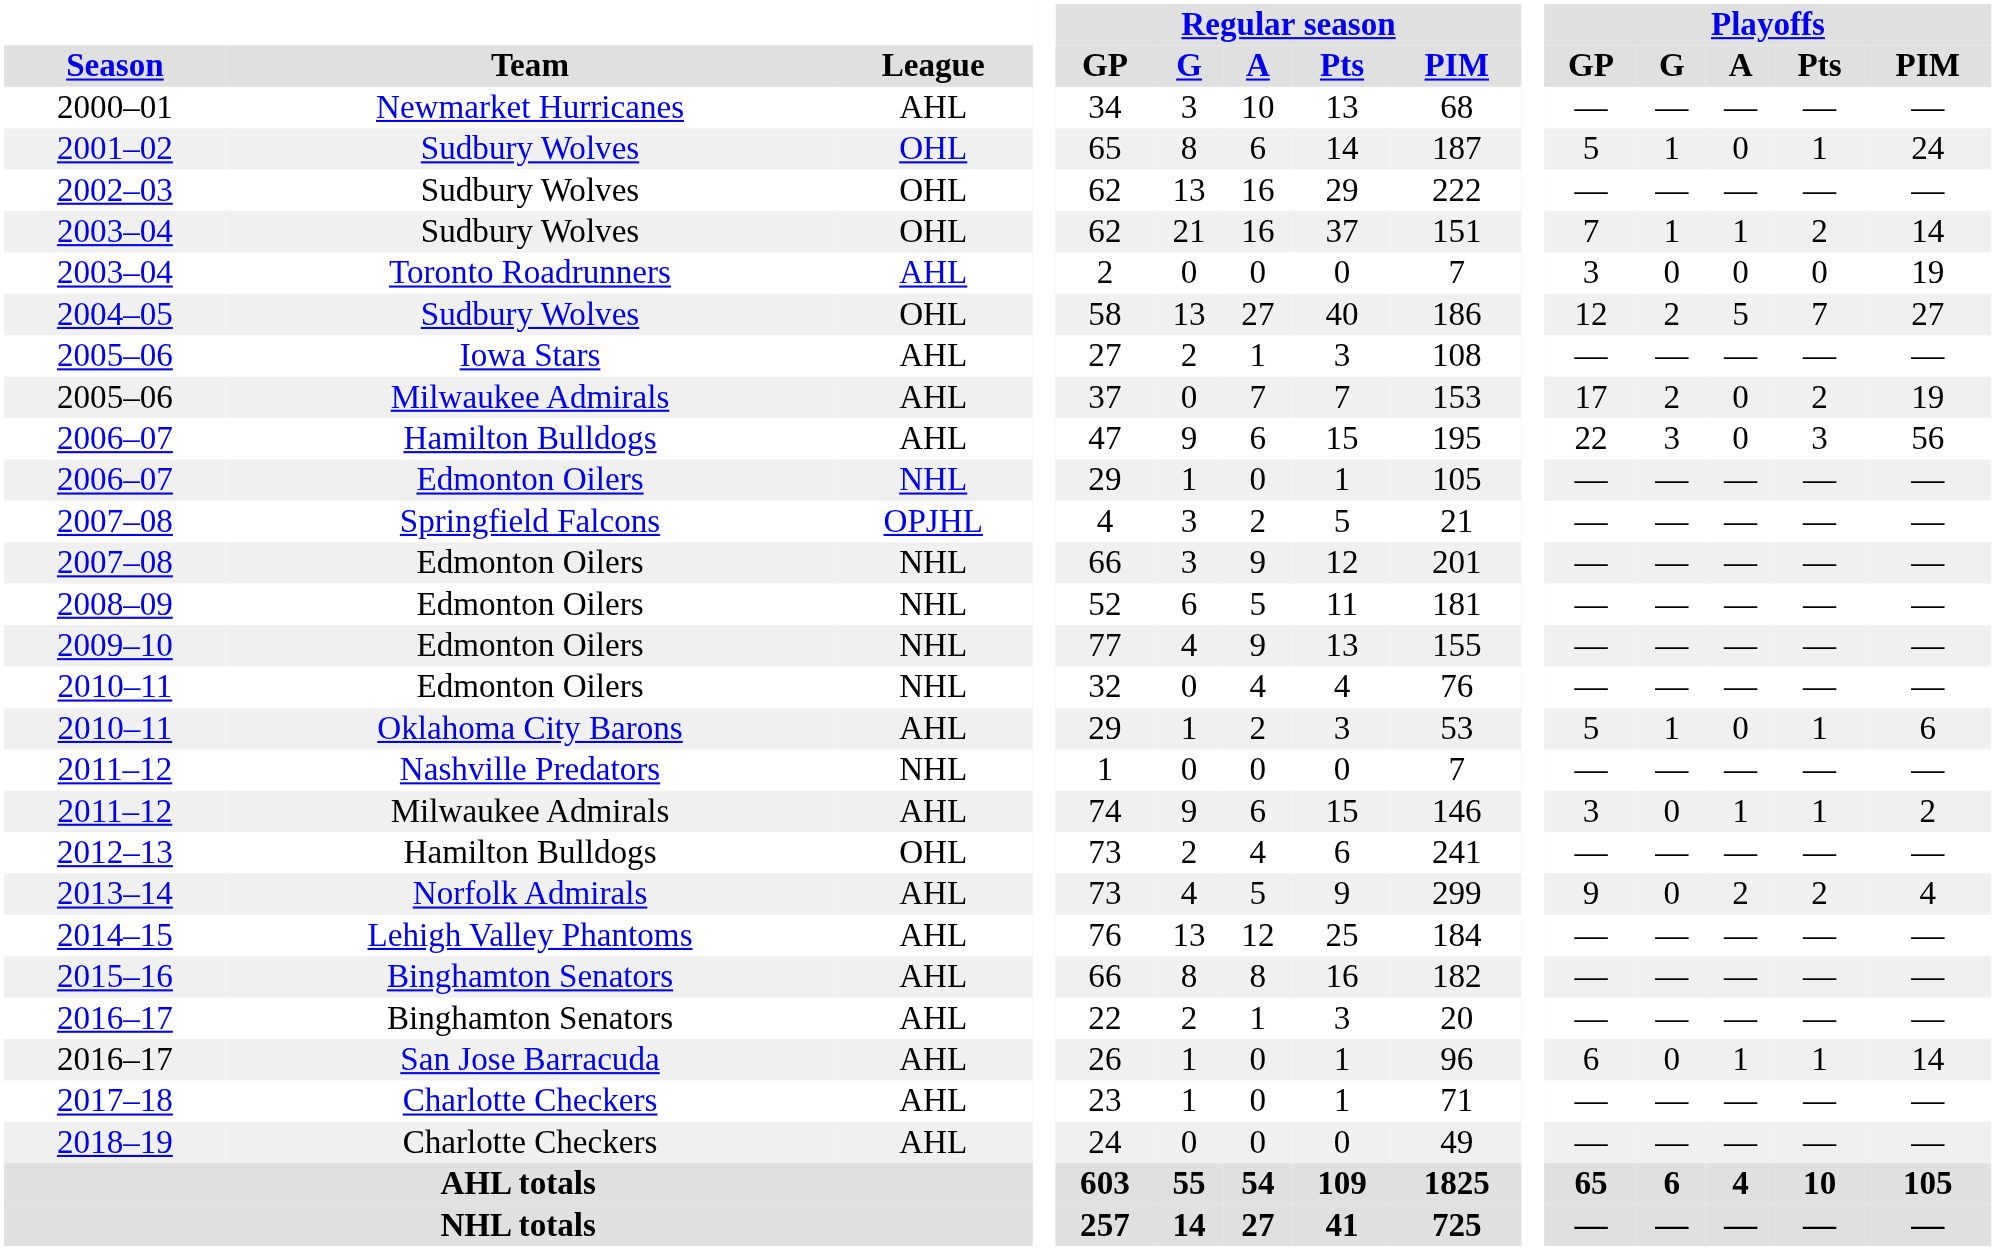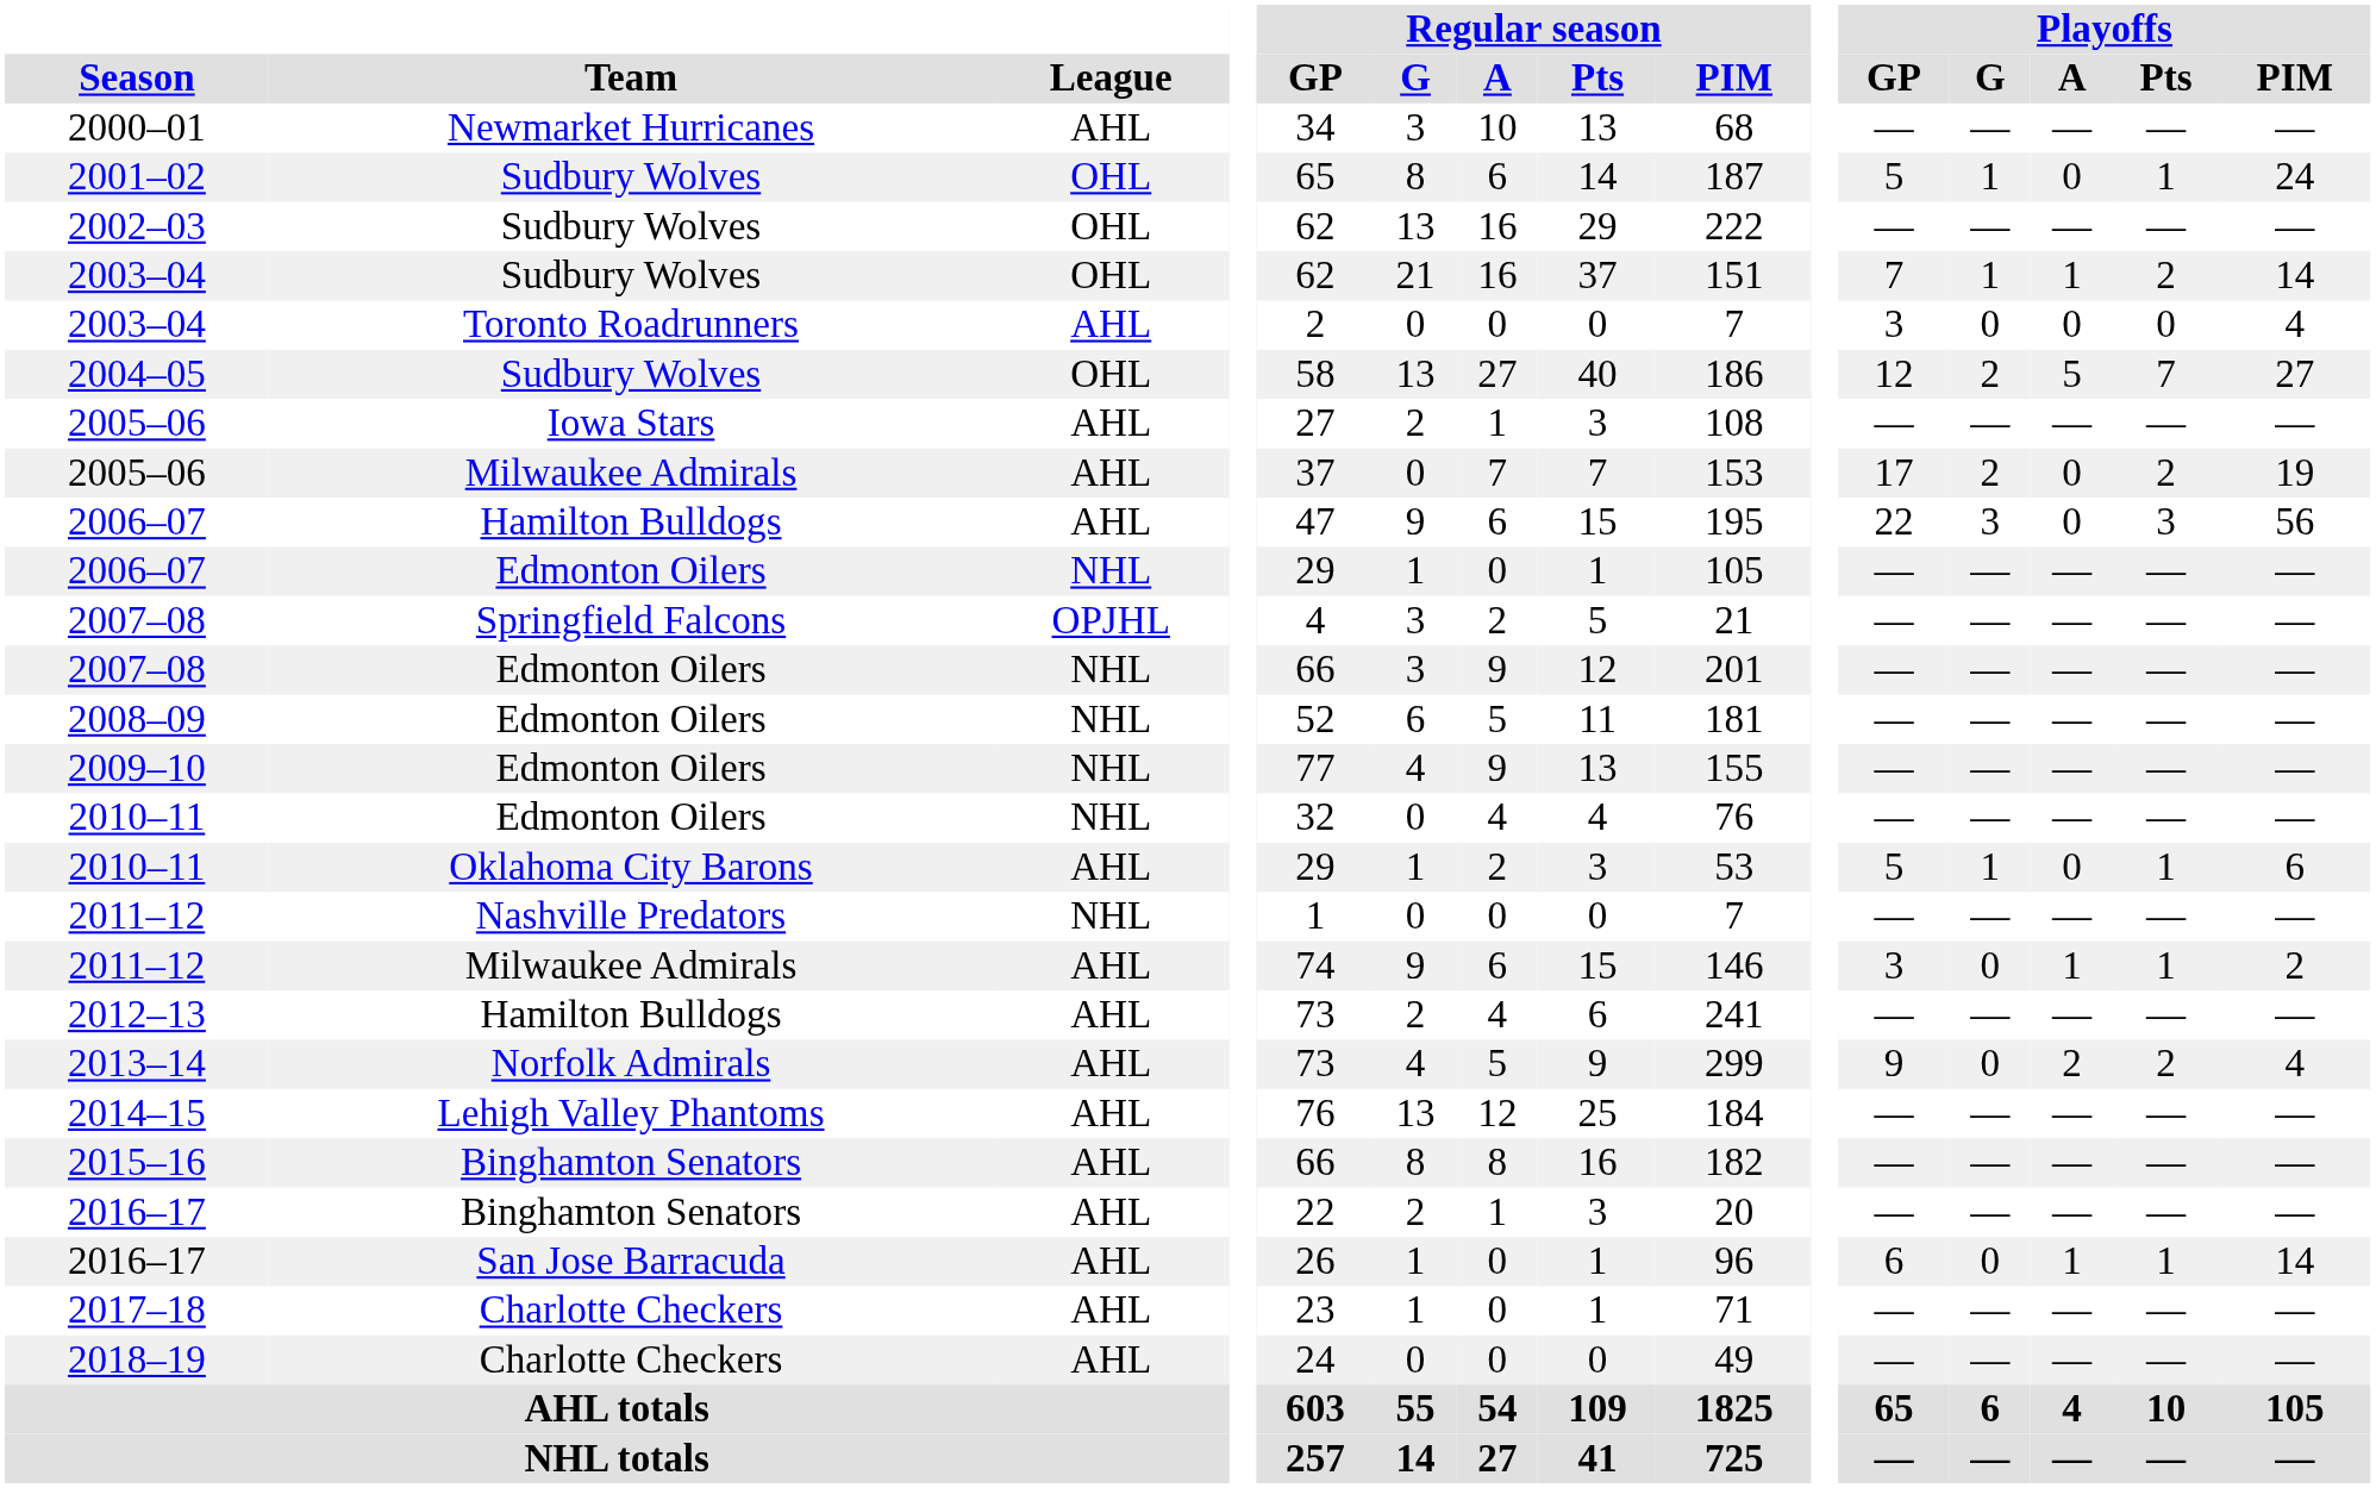2003–04 / Toronto Roadrunners | Playoffs / PIM: 19 -> 4
2012–13 | League: OHL -> AHL
